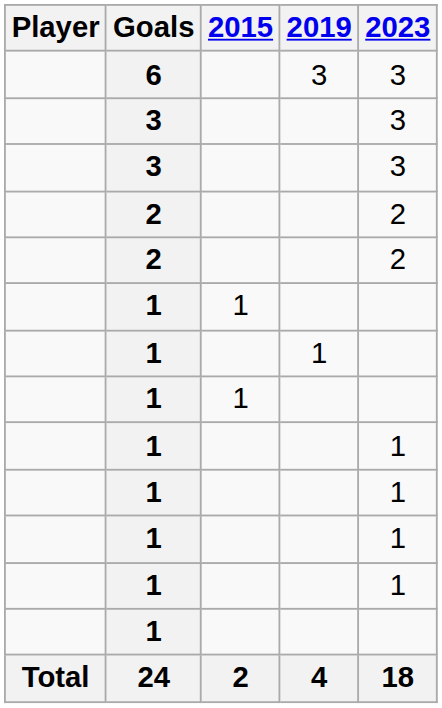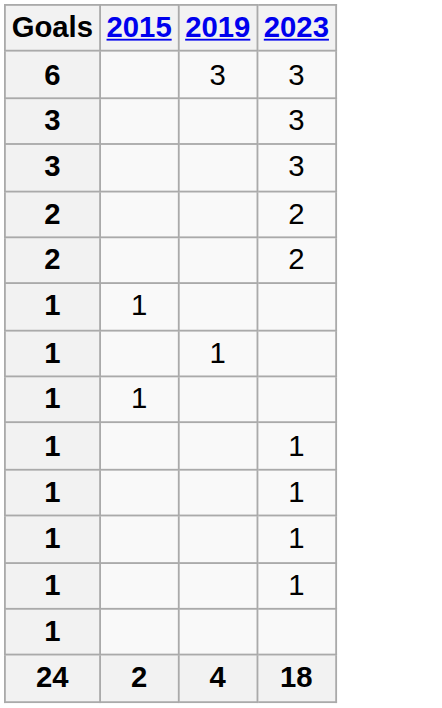- column: Player | Total
